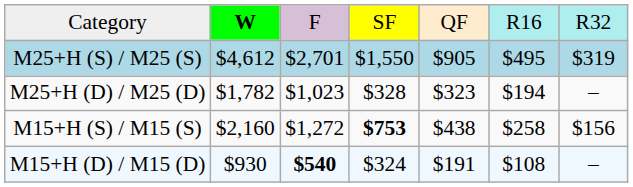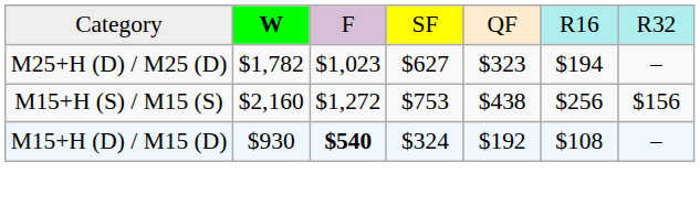- row: M25+H (S) / M25 (S) | $4,612 | $2,701 | $1,550 | $905 | $495 | $319
M25+H (D) / M25 (D) | column 4: $328 -> $627
M15+H (S) / M15 (S) | column 4: bold -> normal
M15+H (S) / M15 (S) | column 6: $258 -> $256
M15+H (D) / M15 (D) | column 5: $191 -> $192
